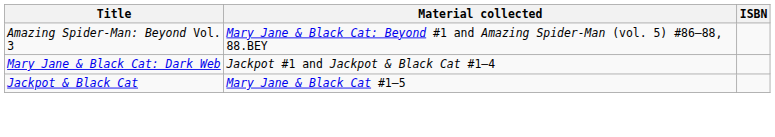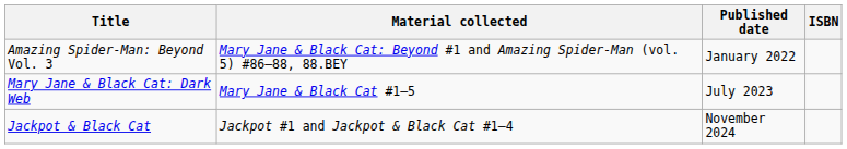+ column: Published date | January 2022 | July 2023 | November 2024
Mary Jane & Black Cat: Dark Web | Material collected: Jackpot #1 and Jackpot & Black Cat #1–4 -> Mary Jane & Black Cat #1–5
Jackpot & Black Cat | Material collected: Mary Jane & Black Cat #1–5 -> Jackpot #1 and Jackpot & Black Cat #1–4
